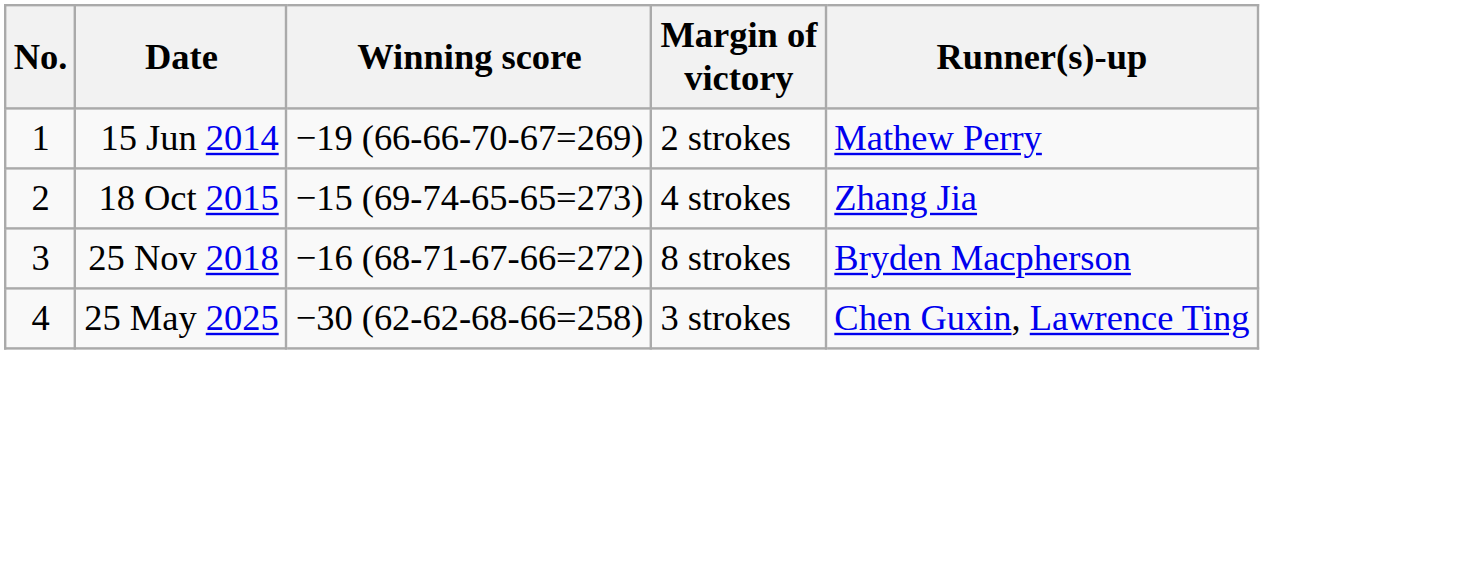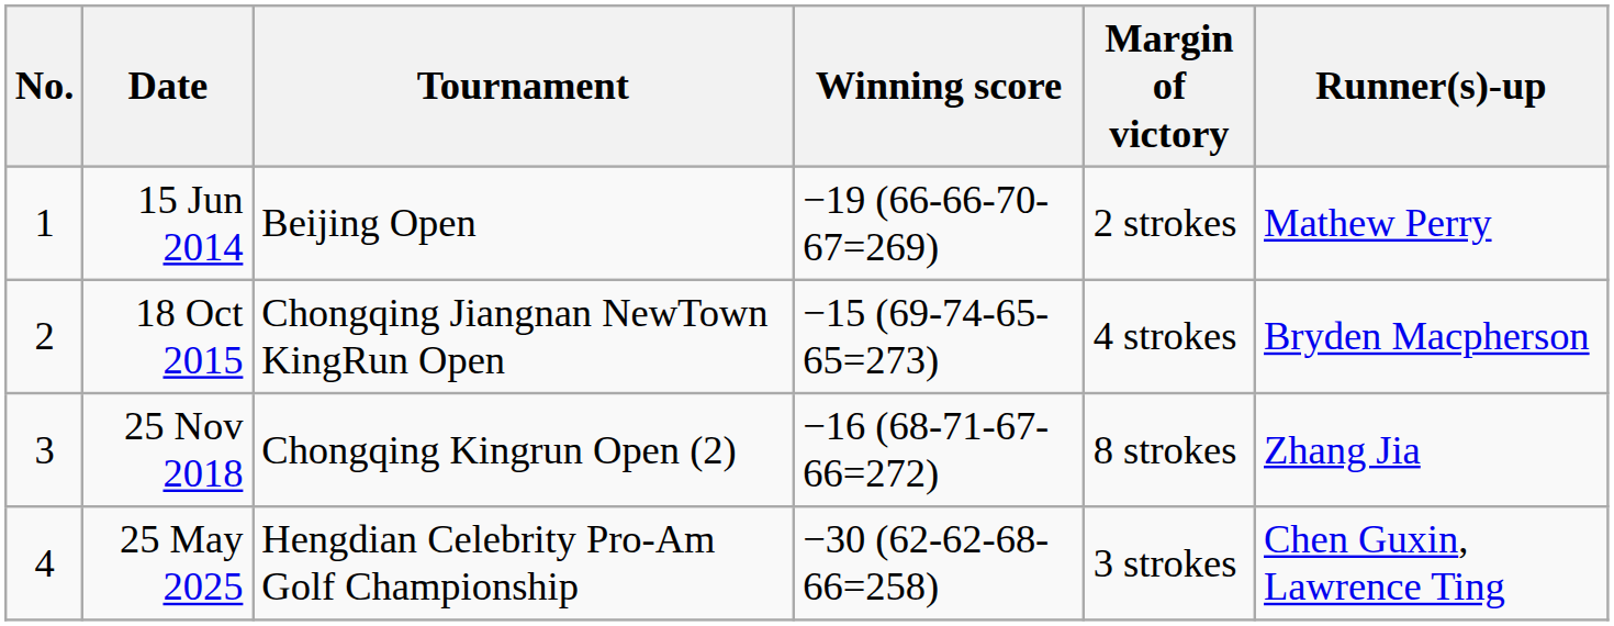+ column: Tournament | Beijing Open | Chongqing Jiangnan NewTown KingRun Open | Chongqing Kingrun Open (2) | Hengdian Celebrity Pro-Am Golf Championship
18 Oct 2015 | Runner(s)-up: Zhang Jia -> Bryden Macpherson
25 Nov 2018 | Runner(s)-up: Bryden Macpherson -> Zhang Jia
